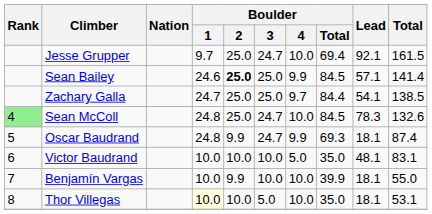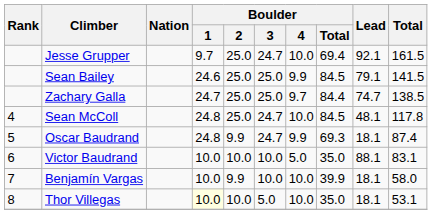Sean Bailey | Boulder / 2: bold -> normal
Sean Bailey | Lead: 57.1 -> 79.1
Sean Bailey | Total: 141.4 -> 141.5
Zachary Galla | Lead: 54.1 -> 74.7
Sean McColl | Rank: lightgreen background -> no background
Sean McColl | Lead: 78.3 -> 48.1
Sean McColl | Total: 132.6 -> 117.8
Victor Baudrand | Lead: 48.1 -> 88.1
Benjamín Vargas | Total: 55.0 -> 58.0
